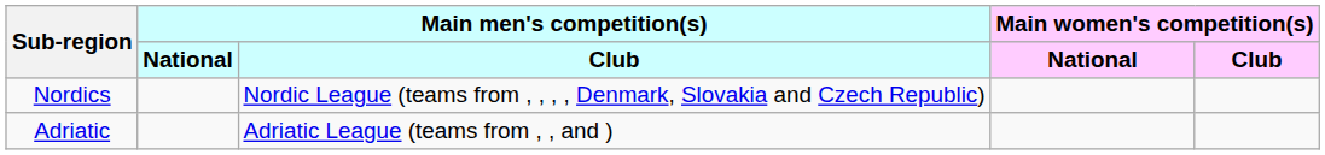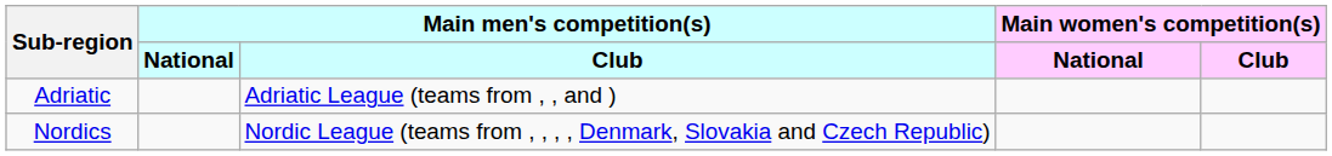rows swapped: Adriatic <-> Nordics
